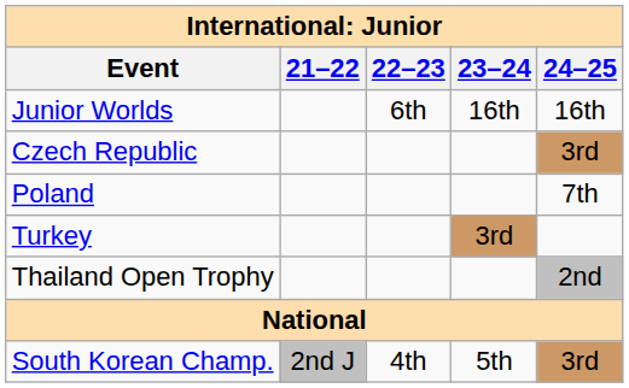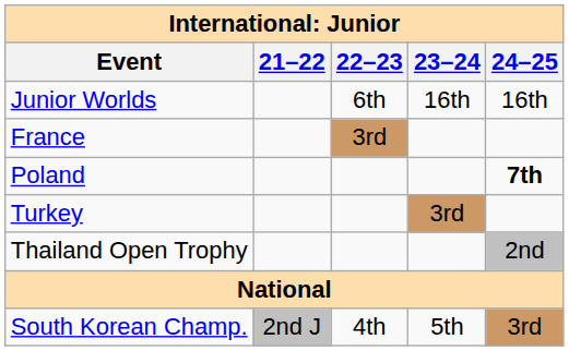- row: Czech Republic | 3rd
+ row: France | 3rd
Poland | 24–25: normal -> bold
